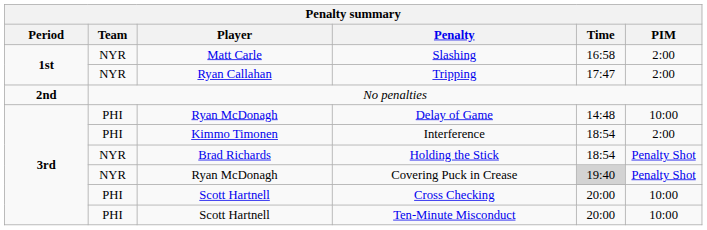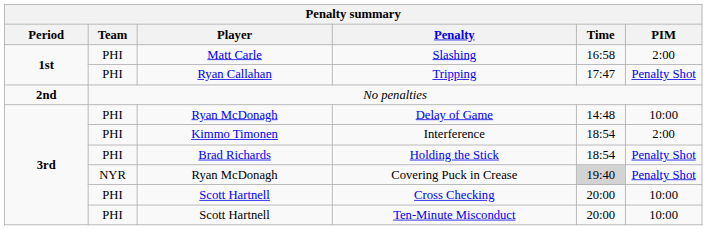Slashing | Team: NYR -> PHI
Tripping | Team: NYR -> PHI
Tripping | PIM: 2:00 -> Penalty Shot
Holding the Stick | Team: NYR -> PHI
